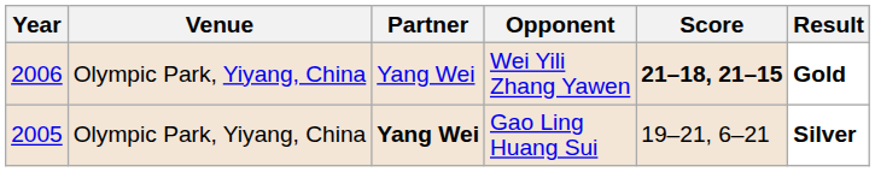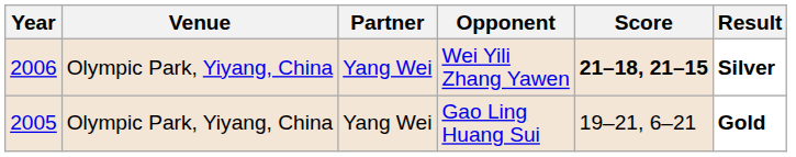Wei Yili Zhang Yawen | Result: Gold -> Silver
Gao Ling Huang Sui | Partner: bold -> normal
Gao Ling Huang Sui | Result: Silver -> Gold
